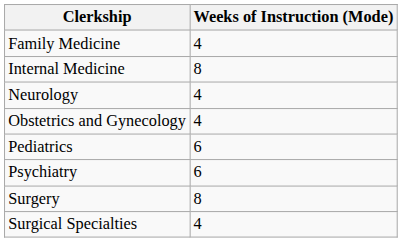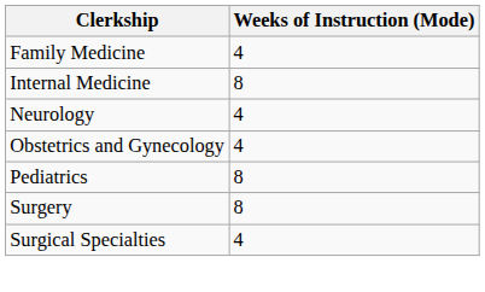Pediatrics | Weeks of Instruction (Mode): 6 -> 8
- row: Psychiatry | 6
